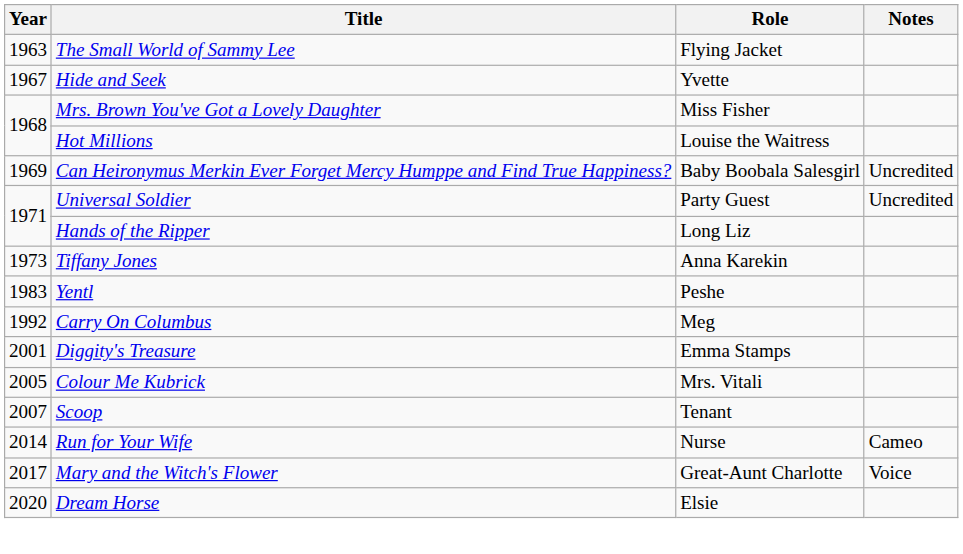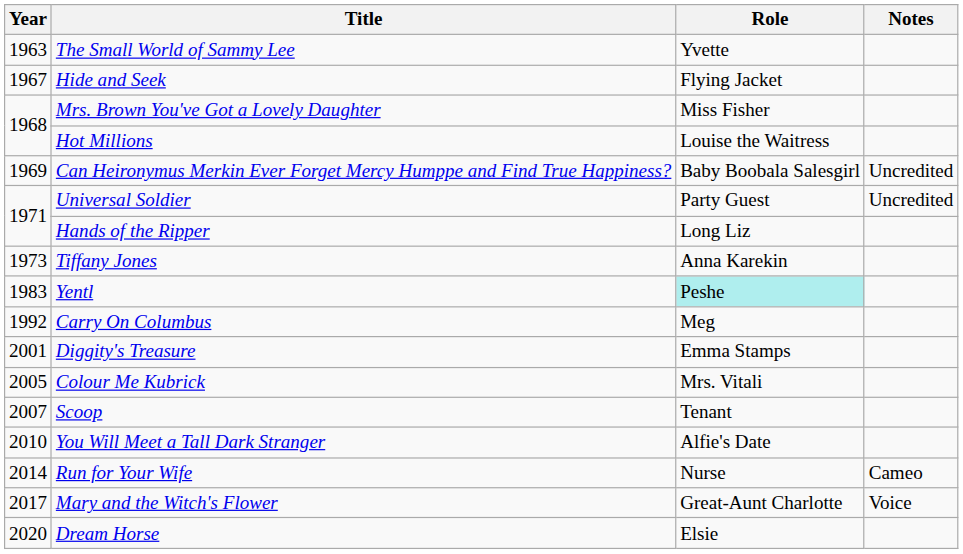The Small World of Sammy Lee | Role: Flying Jacket -> Yvette
Hide and Seek | Role: Yvette -> Flying Jacket
Yentl | Role: no background -> paleturquoise background
+ row: 2010 | You Will Meet a Tall Dark Stranger | Alfie's Date
